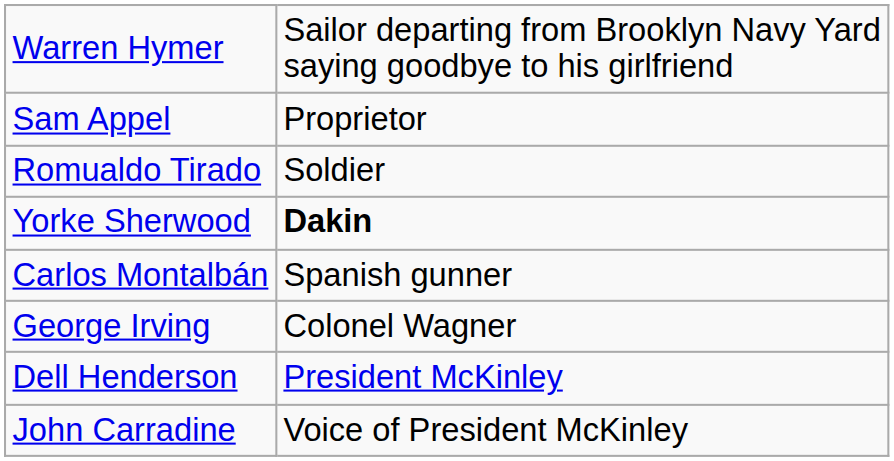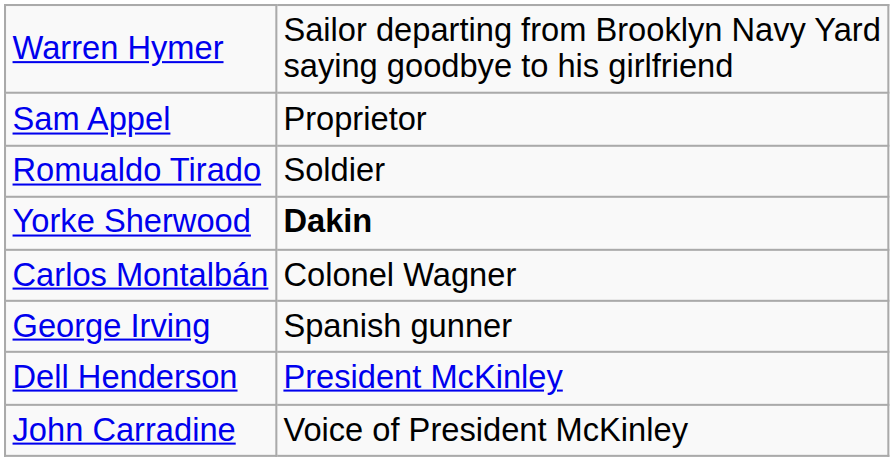Carlos Montalbán | column 2: Spanish gunner -> Colonel Wagner
George Irving | column 2: Colonel Wagner -> Spanish gunner
